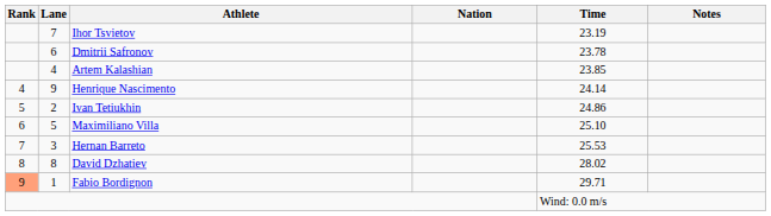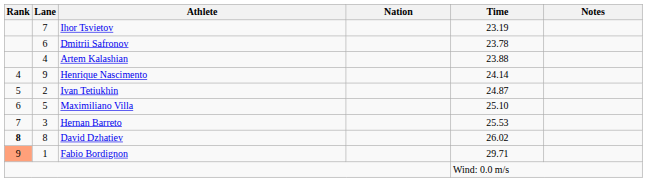Artem Kalashian | Time: 23.85 -> 23.88
Ivan Tetiukhin | Time: 24.86 -> 24.87
David Dzhatiev | Rank: normal -> bold
David Dzhatiev | Time: 28.02 -> 26.02
